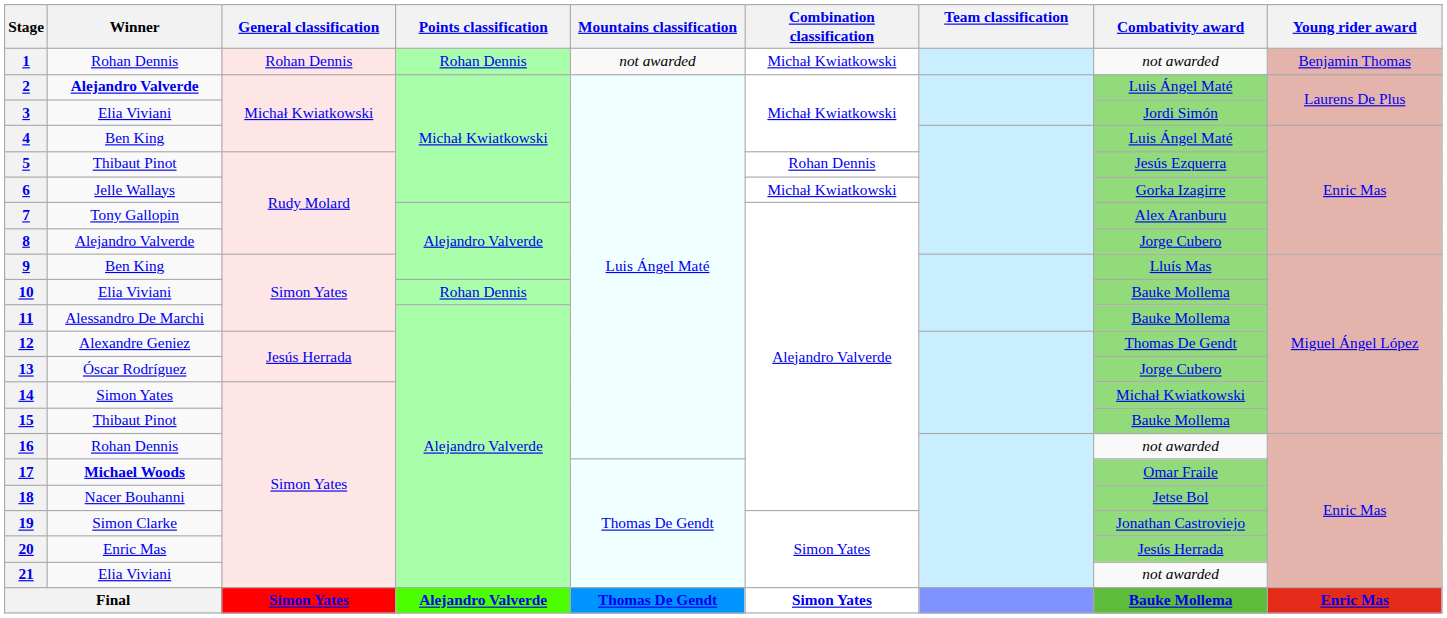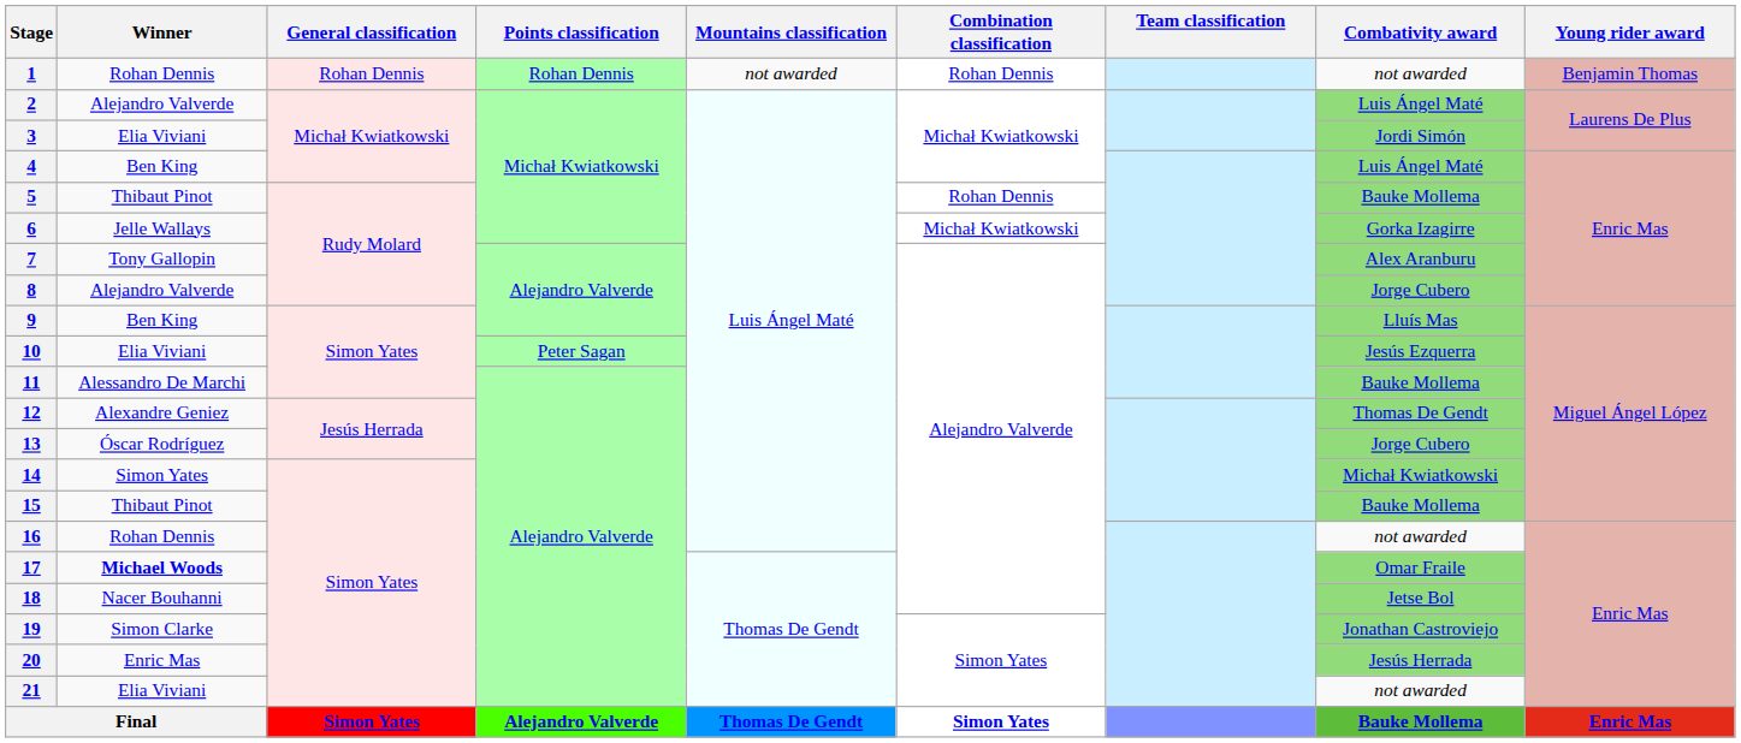1 | Combination classification: Michał Kwiatkowski -> Rohan Dennis
2 | Winner: bold -> normal
5 | Combativity award: Jesús Ezquerra -> Bauke Mollema
10 | Points classification: Rohan Dennis -> Peter Sagan
10 | Combativity award: Bauke Mollema -> Jesús Ezquerra
